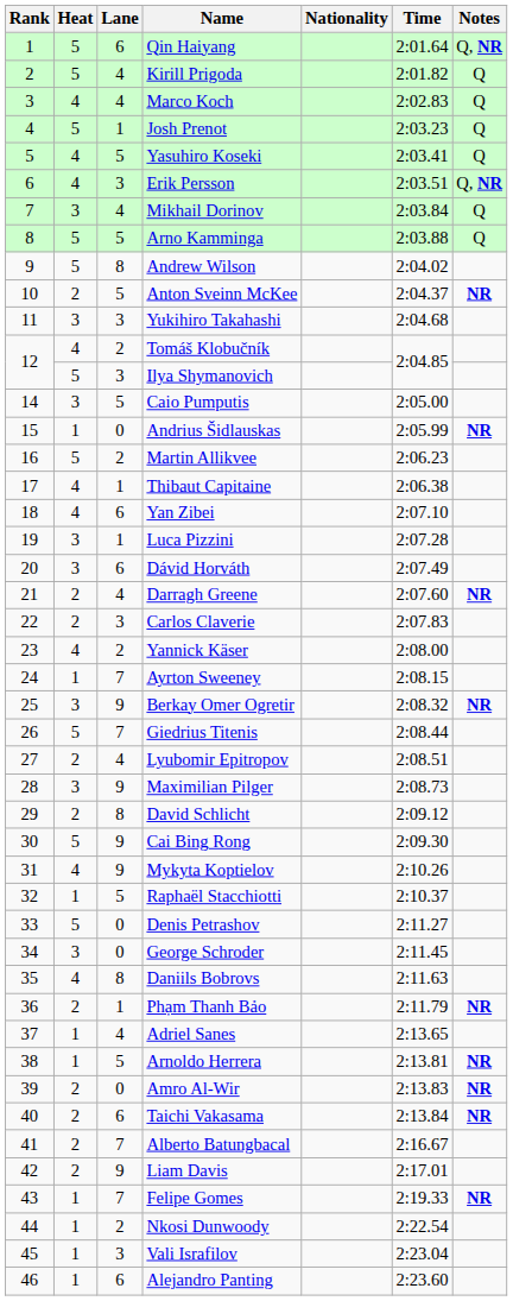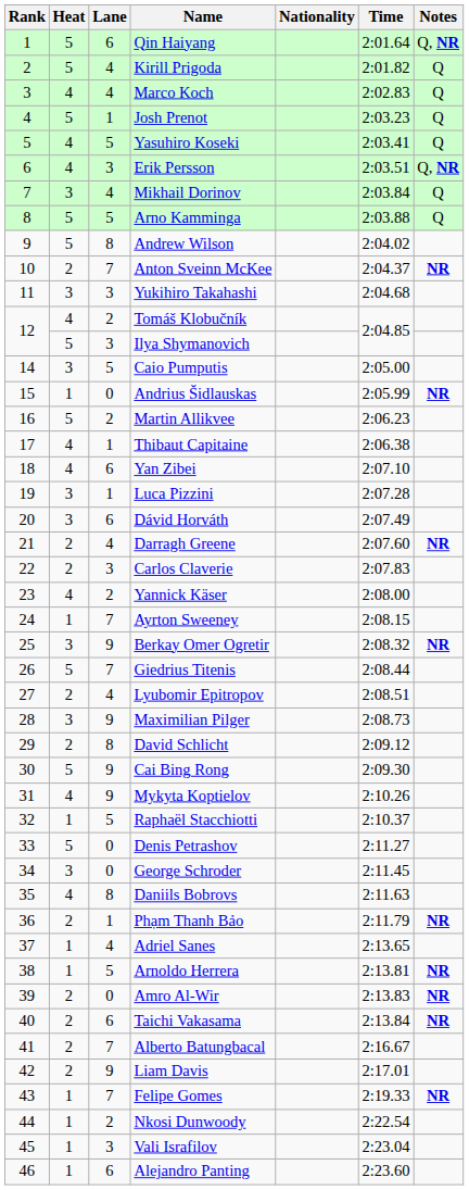Anton Sveinn McKee | Lane: 5 -> 7
